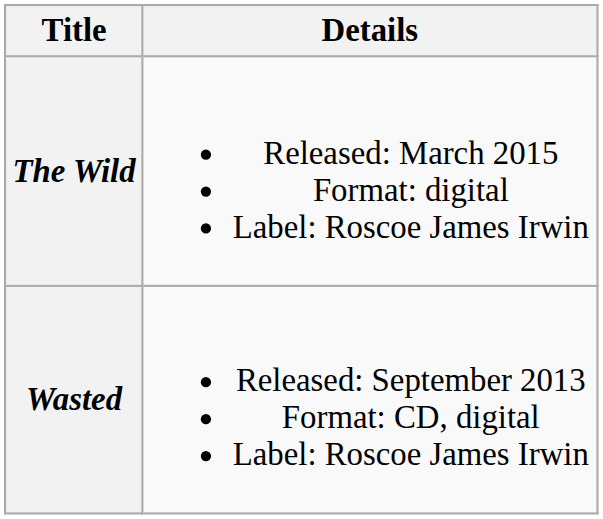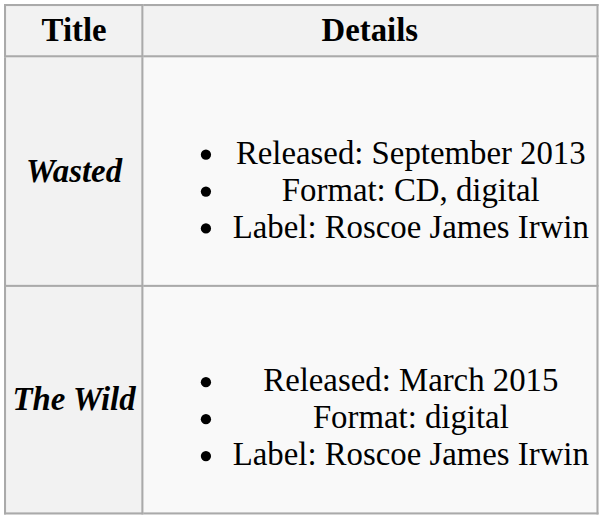rows swapped: Wasted <-> The Wild
